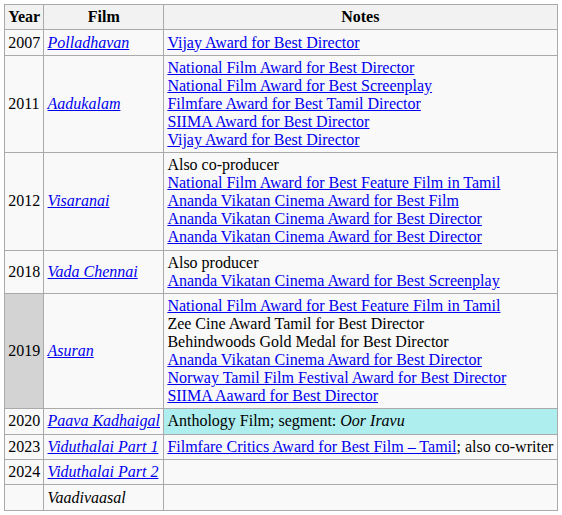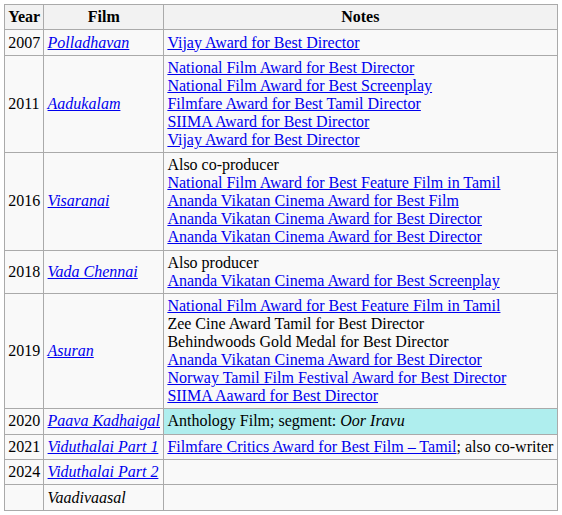Visaranai | Year: 2012 -> 2016
Asuran | Year: lightgrey background -> no background
Viduthalai Part 1 | Year: 2023 -> 2021
